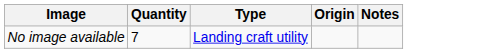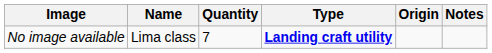+ column: Name | Lima class
No image available | Type: normal -> bold
